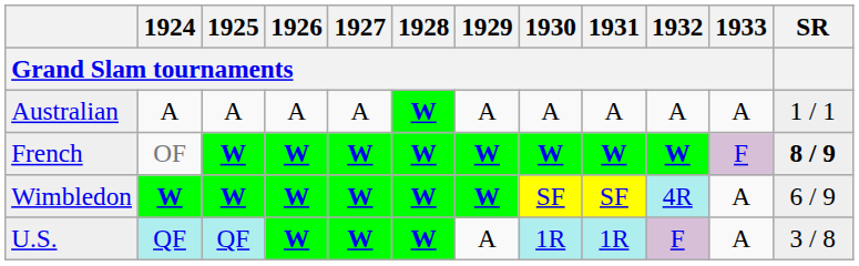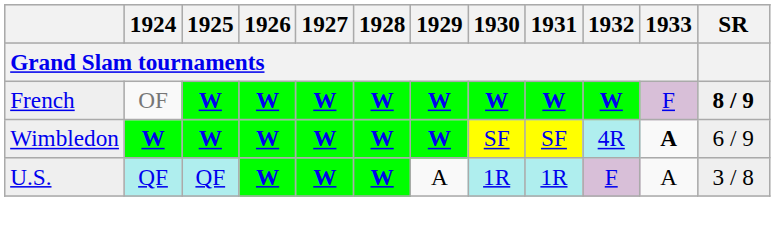- row: Australian | A | A | A | A | W | A | A | A | A | A | 1 / 1
Wimbledon | 1933 / Grand Slam tournaments: normal -> bold
